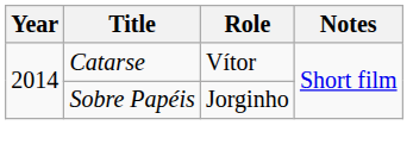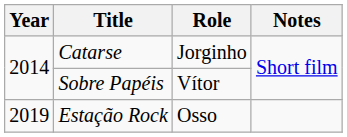Catarse | Role: Vítor -> Jorginho
Sobre Papéis | Role: Jorginho -> Vítor
+ row: 2019 | Estação Rock | Osso
